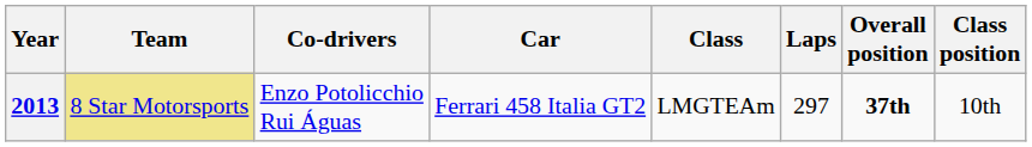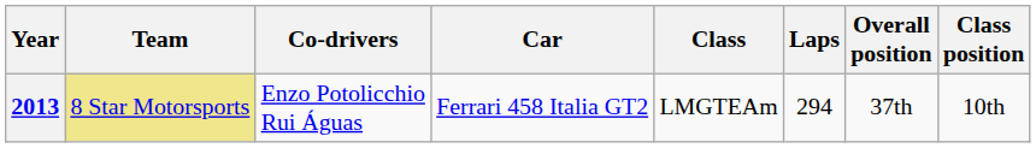2013 | Laps: 297 -> 294
2013 | Overall position: bold -> normal
